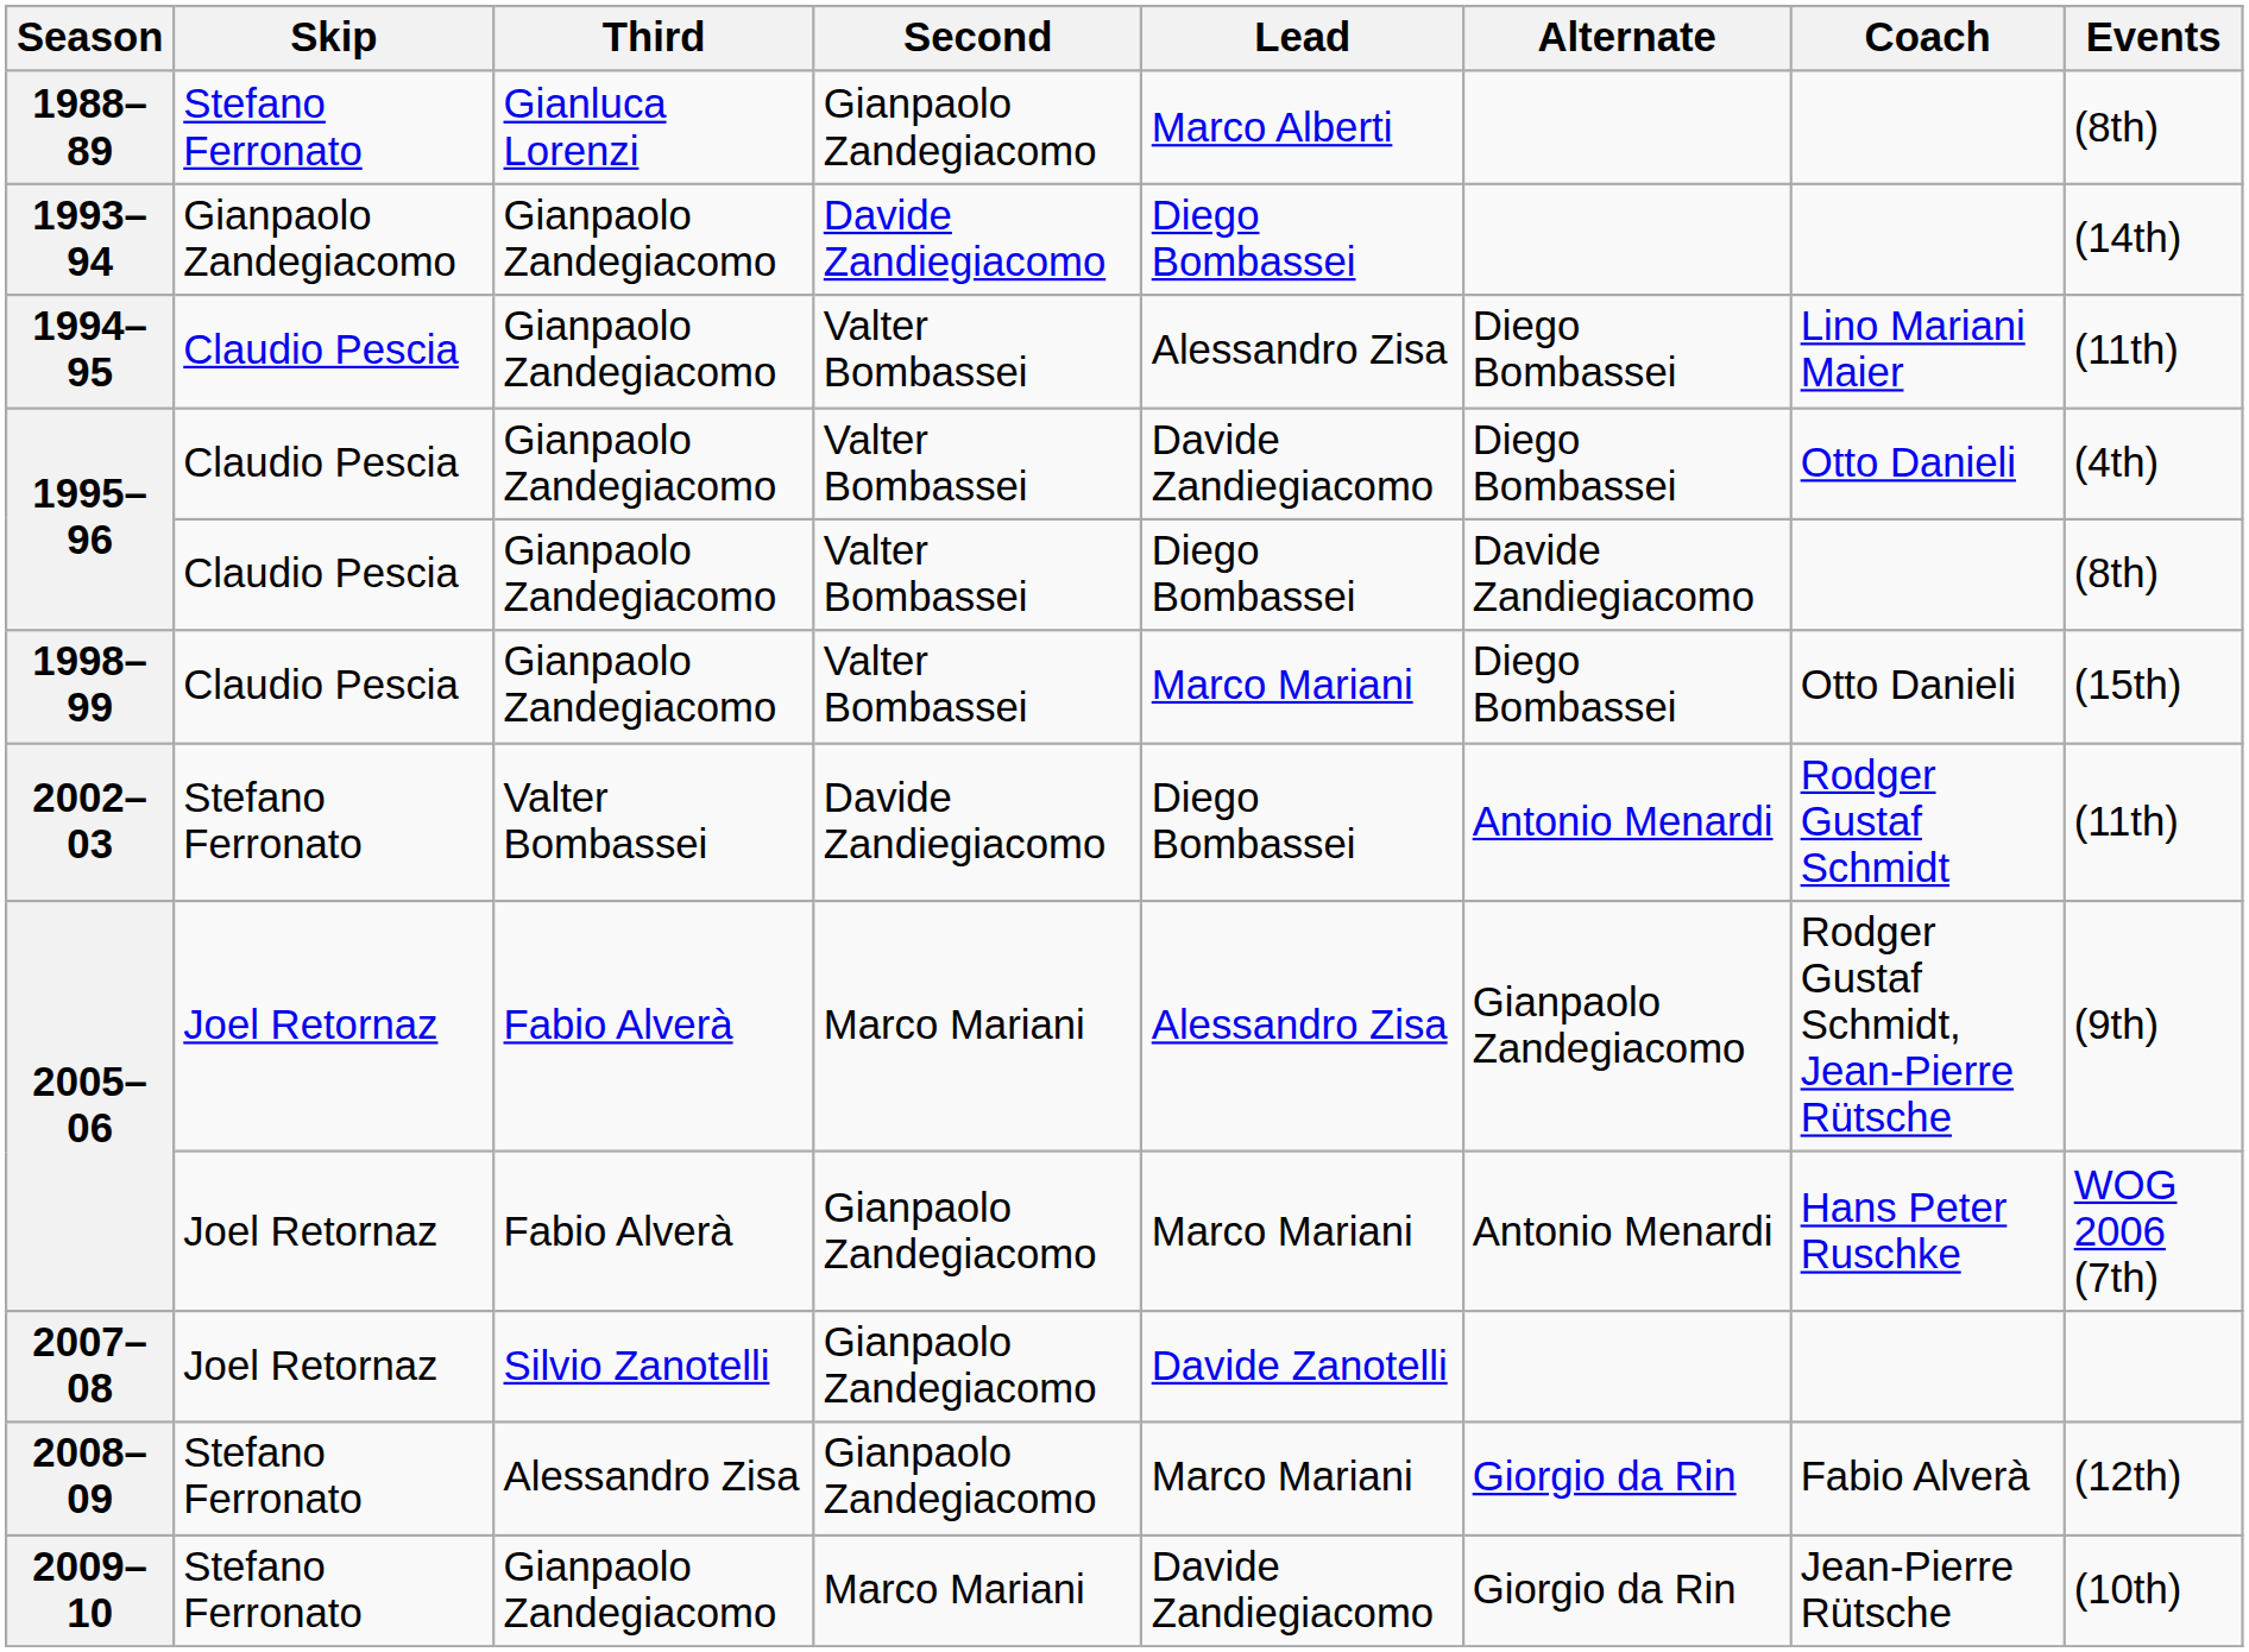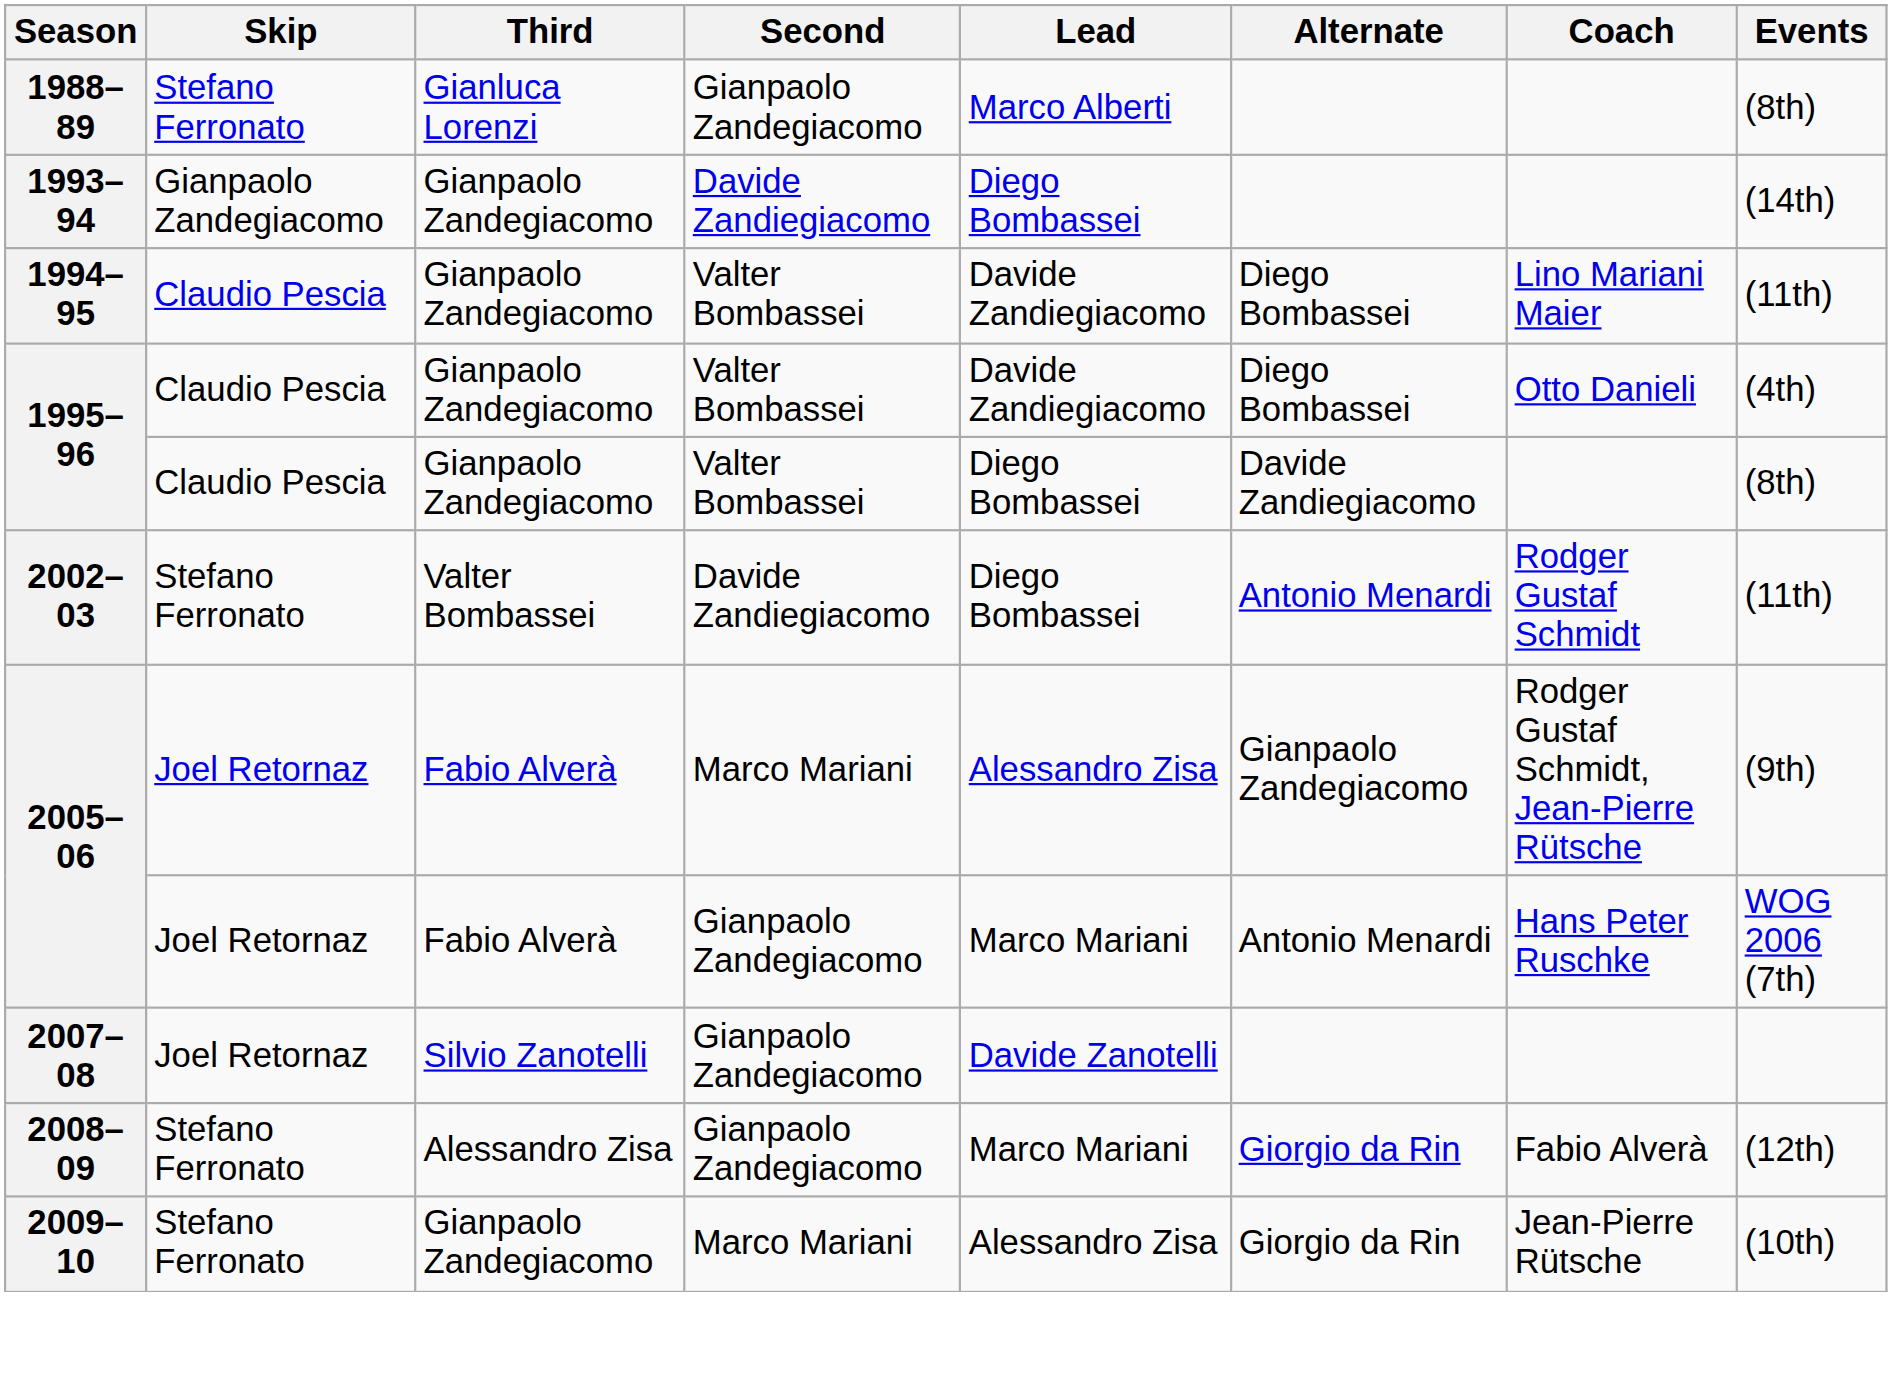1994–95 | Lead: Alessandro Zisa -> Davide Zandiegiacomo
- row: 1998–99 | Claudio Pescia | Gianpaolo Zandegiacomo | Valter Bombassei | Marco Mariani | Diego Bombassei | Otto Danieli | (15th)
2009–10 | Lead: Davide Zandiegiacomo -> Alessandro Zisa
